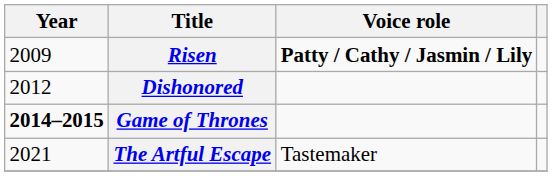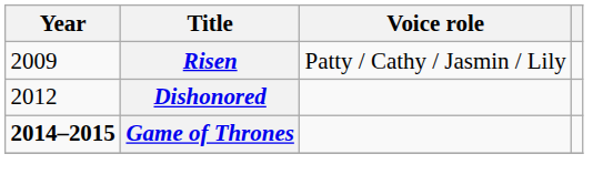Risen | Voice role: bold -> normal
- row: 2021 | The Artful Escape | Tastemaker
